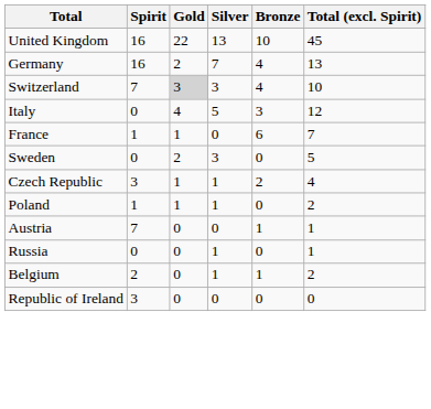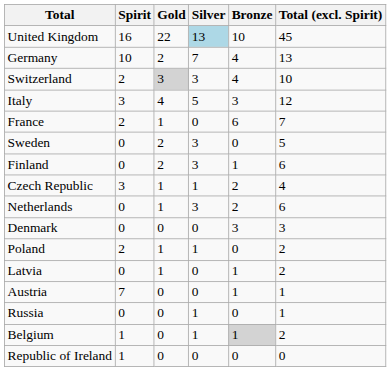United Kingdom | Silver: no background -> lightblue background
Germany | Spirit: 16 -> 10
Switzerland | Spirit: 7 -> 2
Italy | Spirit: 0 -> 3
France | Spirit: 1 -> 2
+ row: Finland | 0 | 2 | 3 | 1 | 6
+ row: Netherlands | 0 | 1 | 3 | 2 | 6
+ row: Denmark | 0 | 0 | 0 | 3 | 3
Poland | Spirit: 1 -> 2
+ row: Latvia | 0 | 1 | 0 | 1 | 2
Belgium | Spirit: 2 -> 1
Belgium | Bronze: no background -> lightgrey background
Republic of Ireland | Spirit: 3 -> 1
